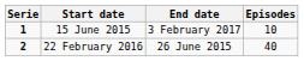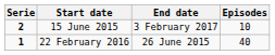15 June 2015 | Serie: 1 -> 2
22 February 2016 | Serie: 2 -> 1
